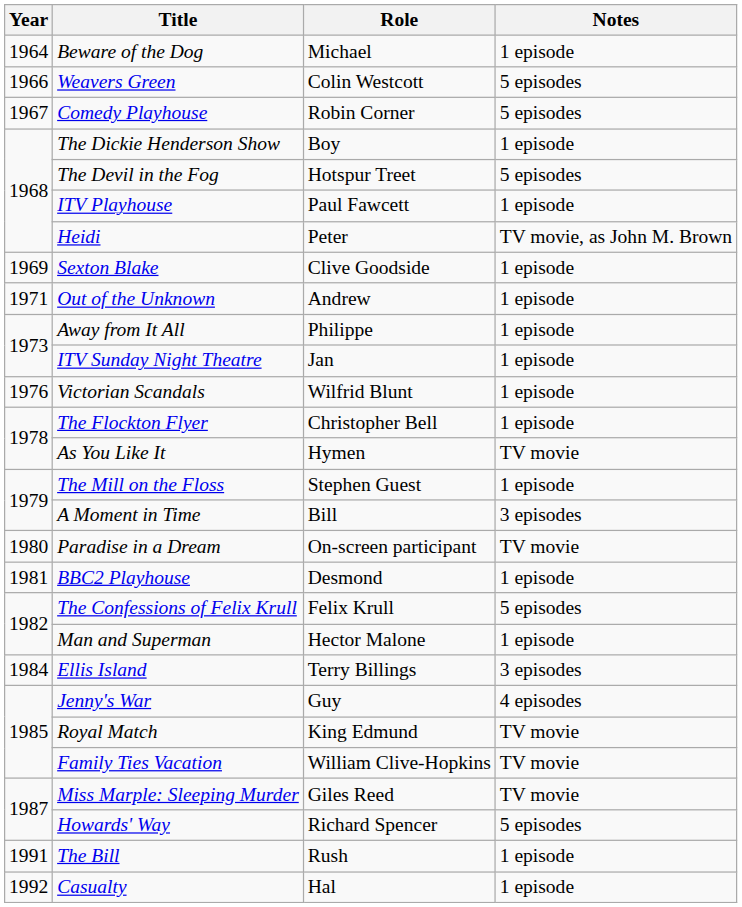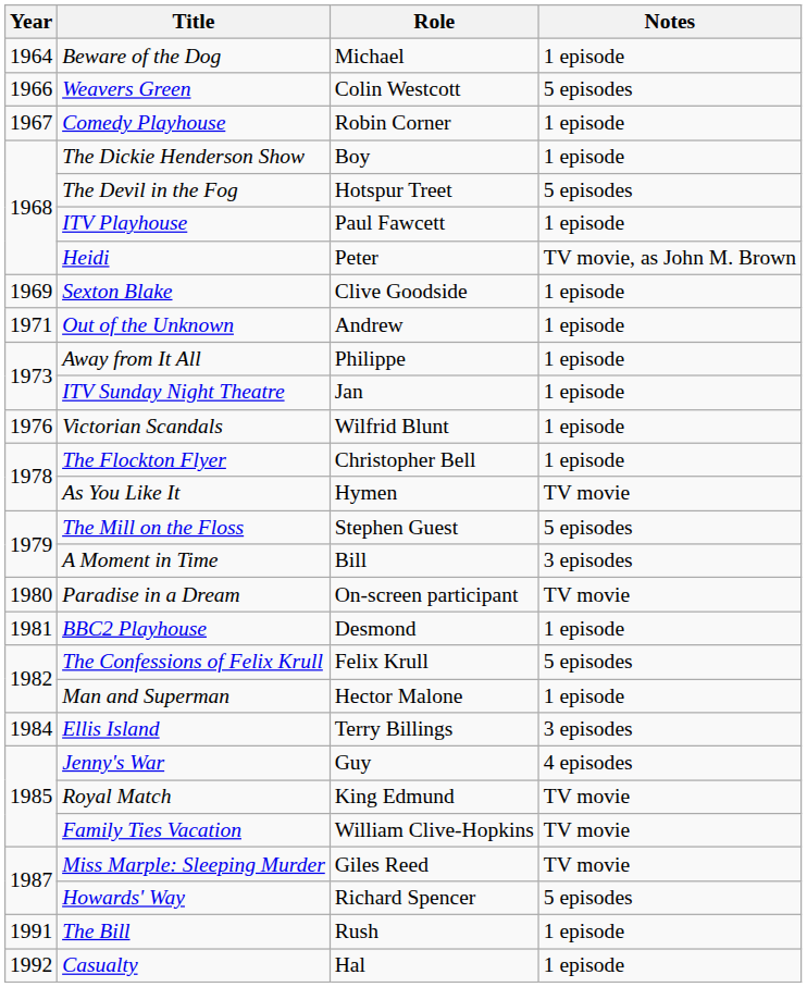Comedy Playhouse | Notes: 5 episodes -> 1 episode
The Mill on the Floss | Notes: 1 episode -> 5 episodes
